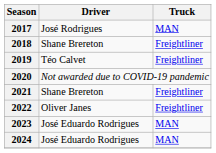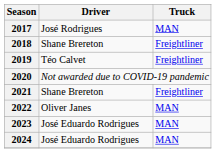2022 | Truck: Freightliner -> MAN
